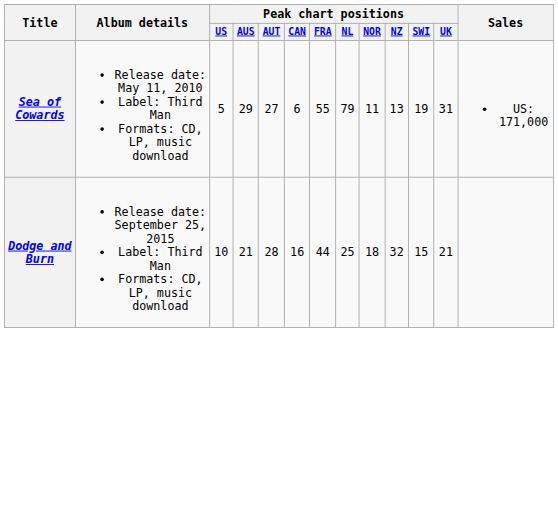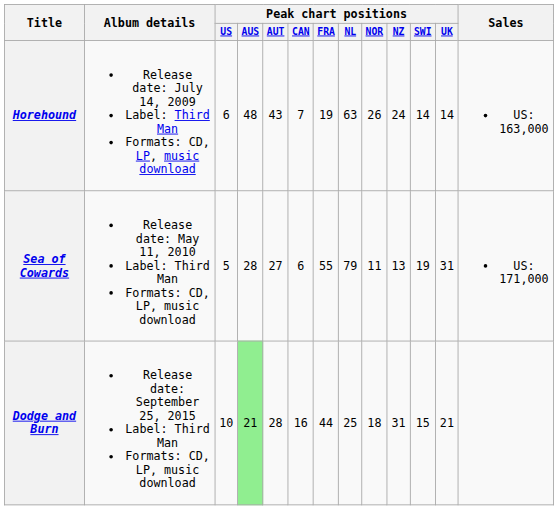+ row: Horehound | Release date: July 14, 2009 Label: Third Man Formats: CD, LP, music download | 6 | 48 | 43 | 7 | 19 | 63 | 26 | 24 | 14 | 14 | US: 163,000
Sea of Cowards | Peak chart positions / AUS: 29 -> 28
Dodge and Burn | Peak chart positions / AUS: no background -> lightgreen background
Dodge and Burn | Peak chart positions / NZ: 32 -> 31
